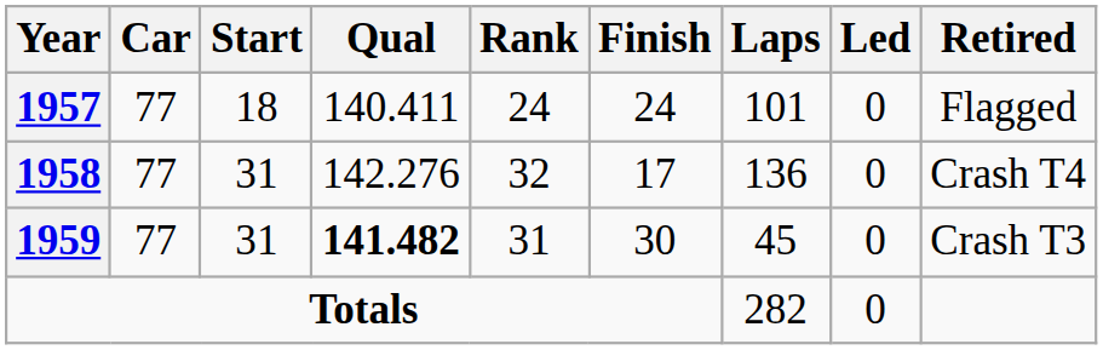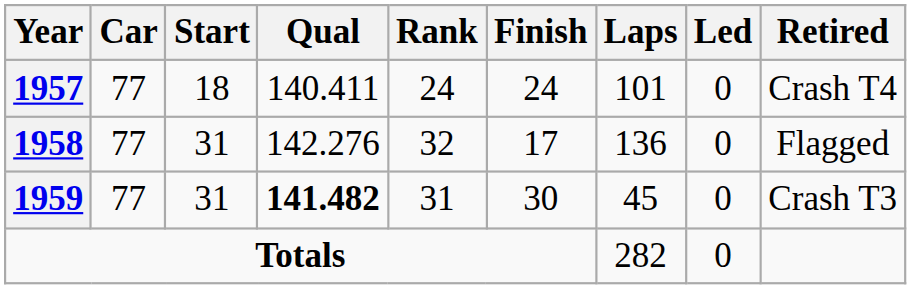1957 | Retired: Flagged -> Crash T4
1958 | Retired: Crash T4 -> Flagged
